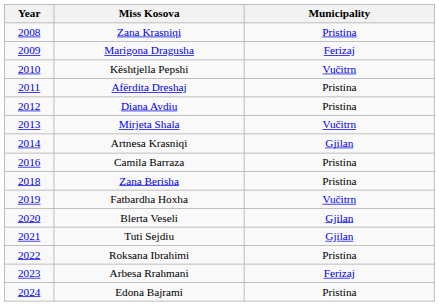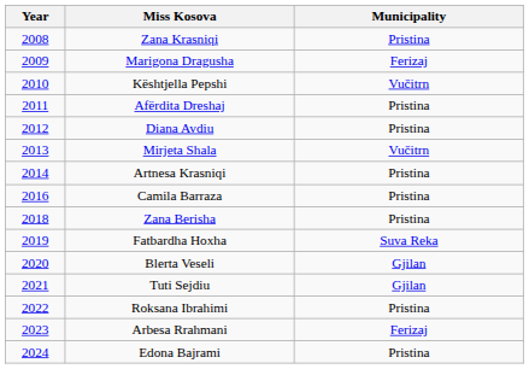Artnesa Krasniqi | Municipality: Gjilan -> Pristina
Fatbardha Hoxha | Municipality: Vučitrn -> Suva Reka
